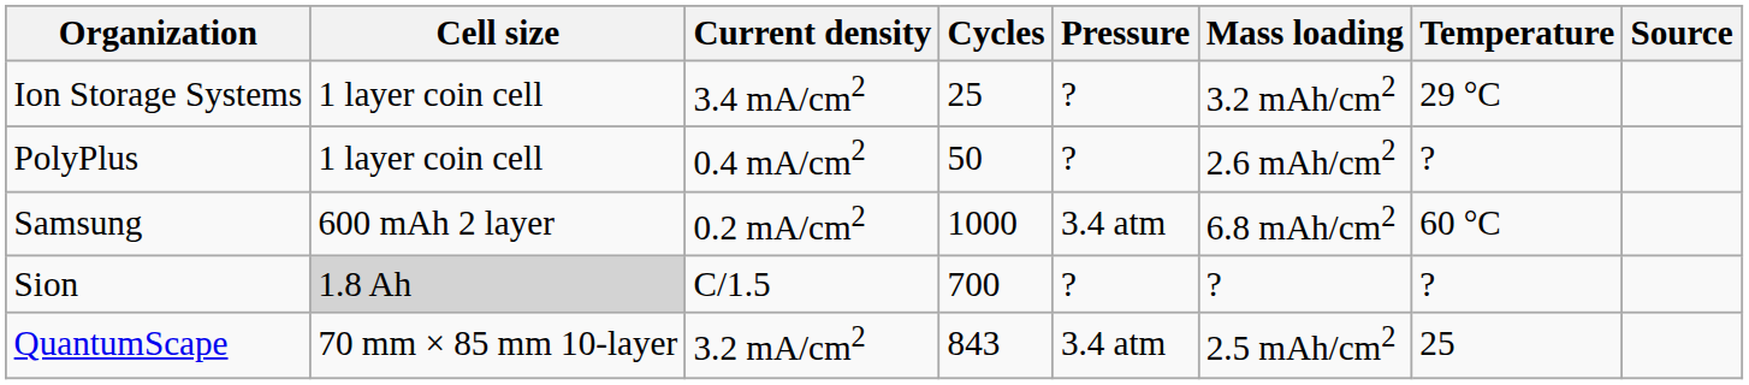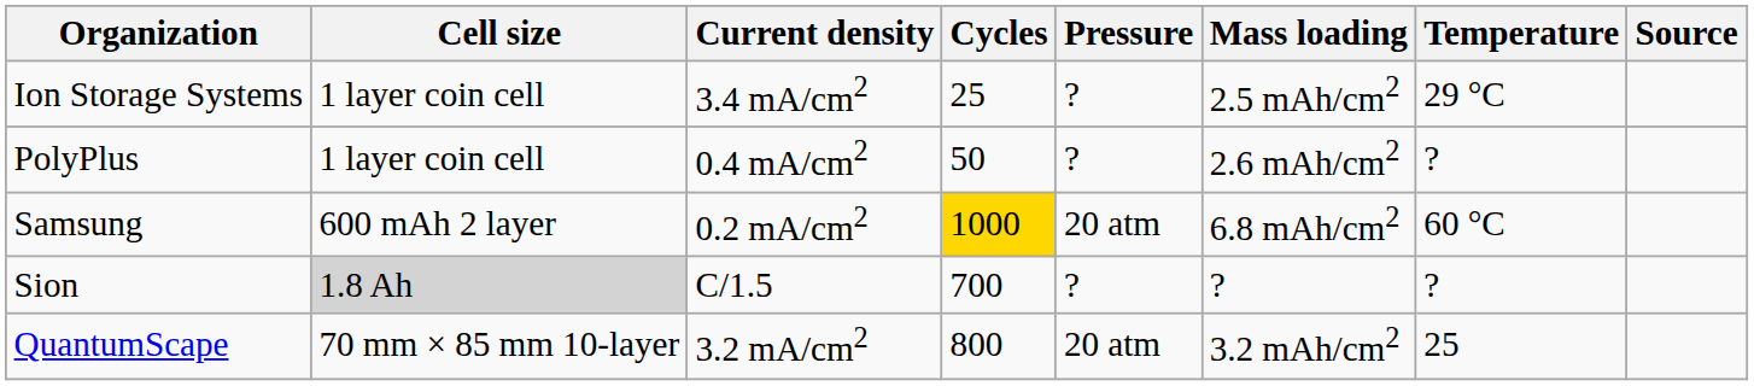Ion Storage Systems | Mass loading: 3.2 mAh/cm2 -> 2.5 mAh/cm2
Samsung | Cycles: no background -> gold background
Samsung | Pressure: 3.4 atm -> 20 atm
QuantumScape | Cycles: 843 -> 800
QuantumScape | Pressure: 3.4 atm -> 20 atm
QuantumScape | Mass loading: 2.5 mAh/cm2 -> 3.2 mAh/cm2
